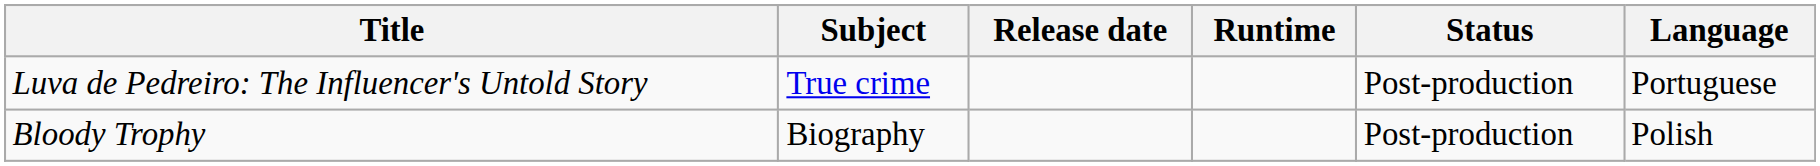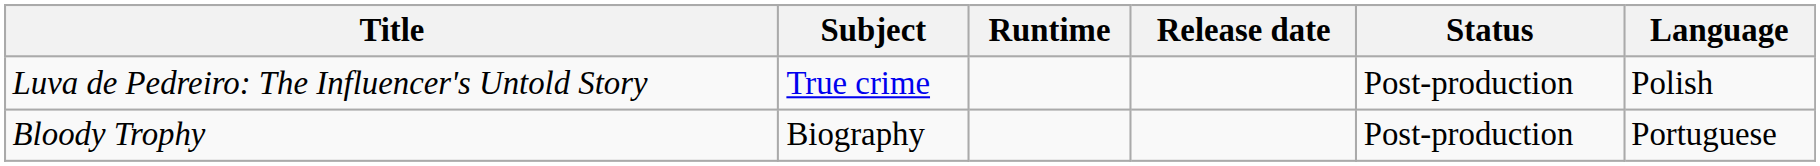columns swapped: Release date <-> Runtime
Luva de Pedreiro: The Influencer's Untold Story | Language: Portuguese -> Polish
Bloody Trophy | Language: Polish -> Portuguese
